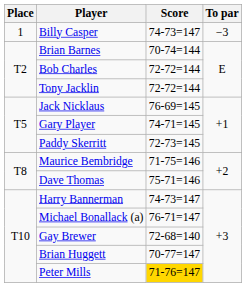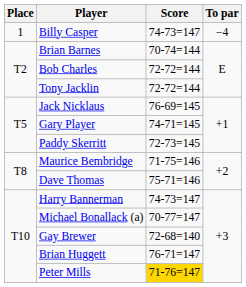Billy Casper | To par: −3 -> −4
Michael Bonallack (a) | Score: 76-71=147 -> 70-77=147
Brian Huggett | Score: 70-77=147 -> 76-71=147
